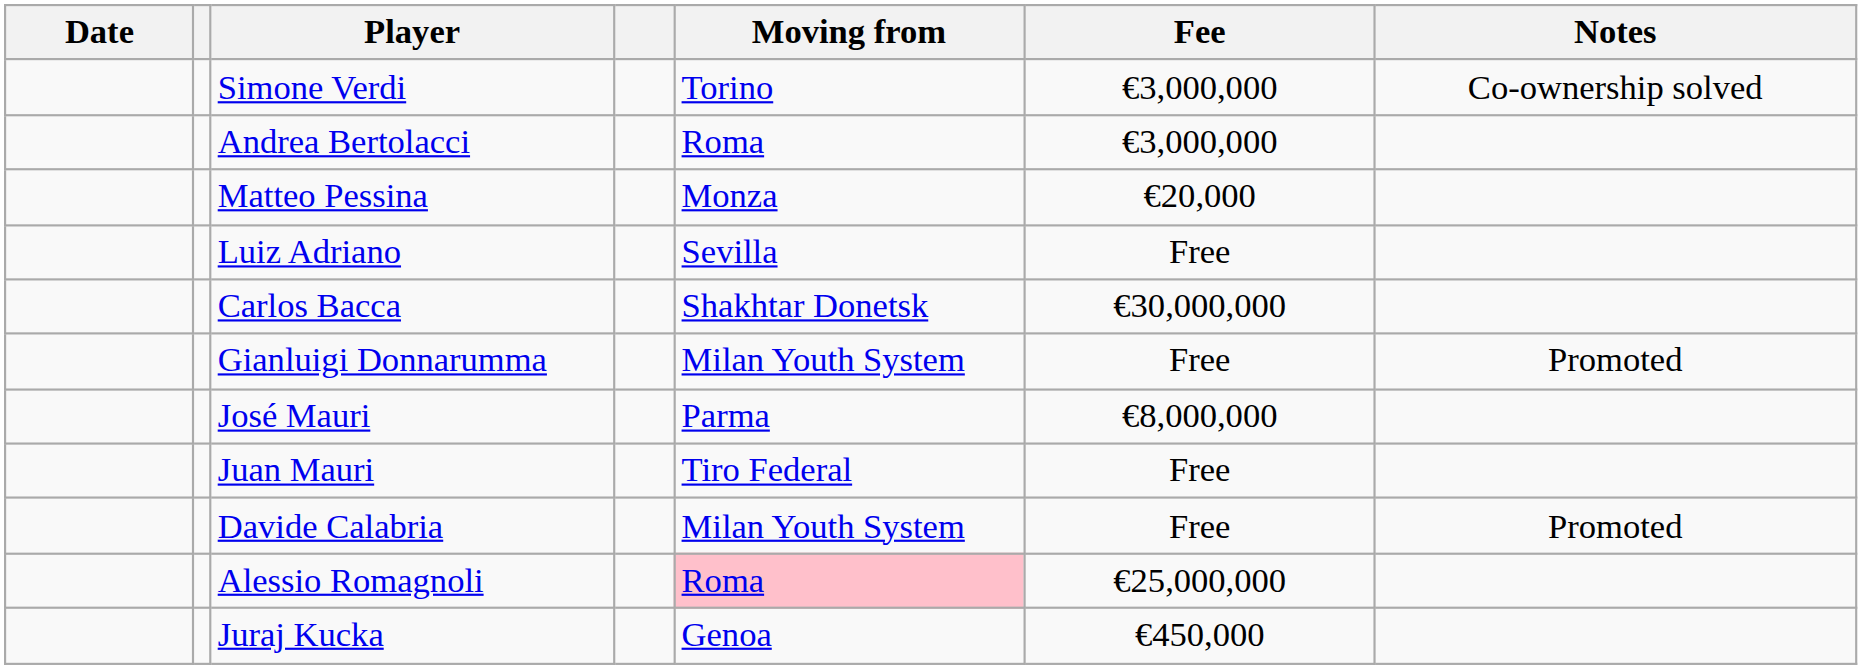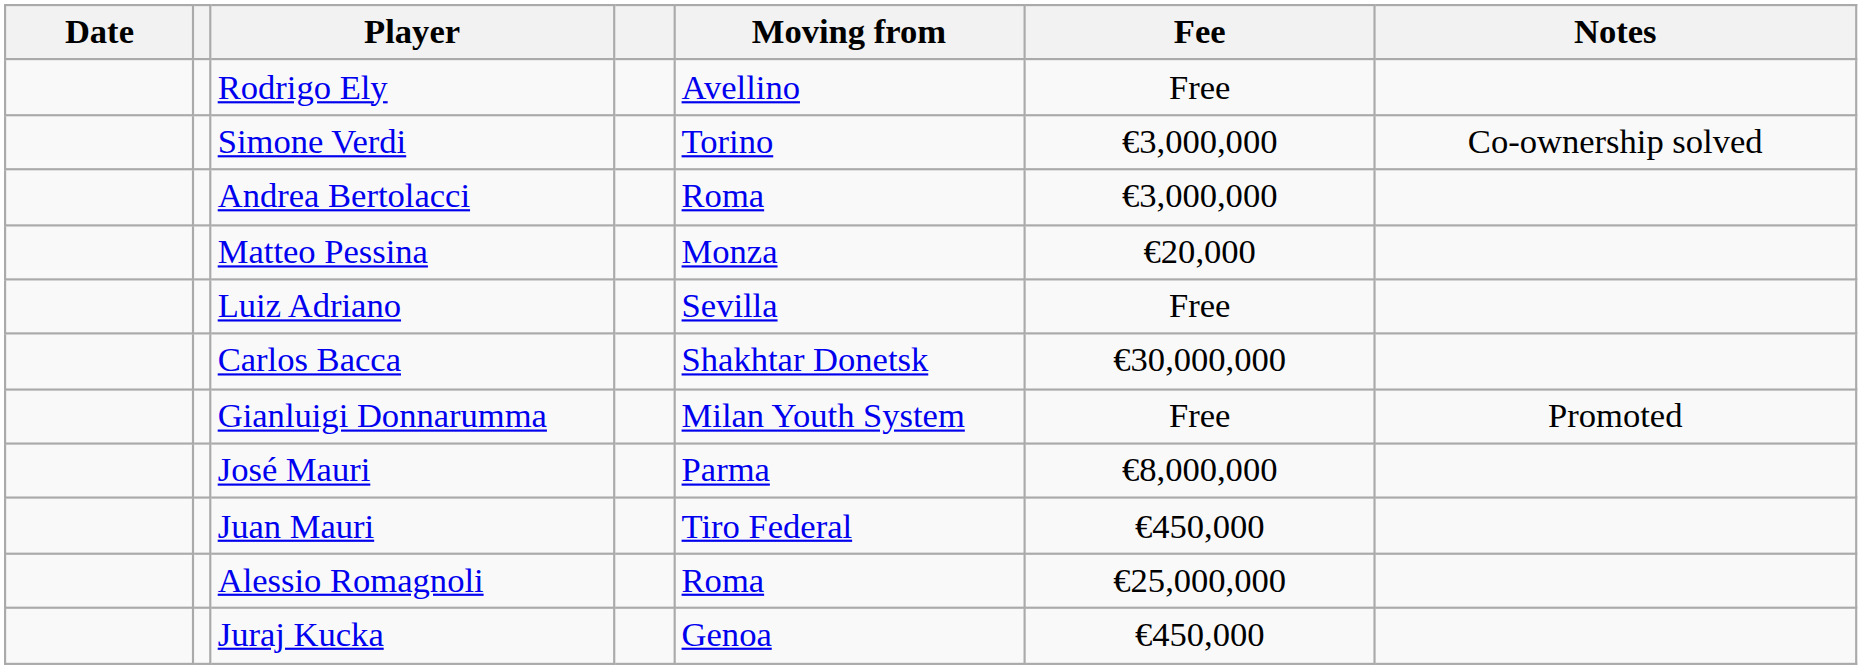+ row: Rodrigo Ely | Avellino | Free
Juan Mauri | Fee: Free -> €450,000
- row: Davide Calabria | Milan Youth System | Free | Promoted
Alessio Romagnoli | Moving from: pink background -> no background
